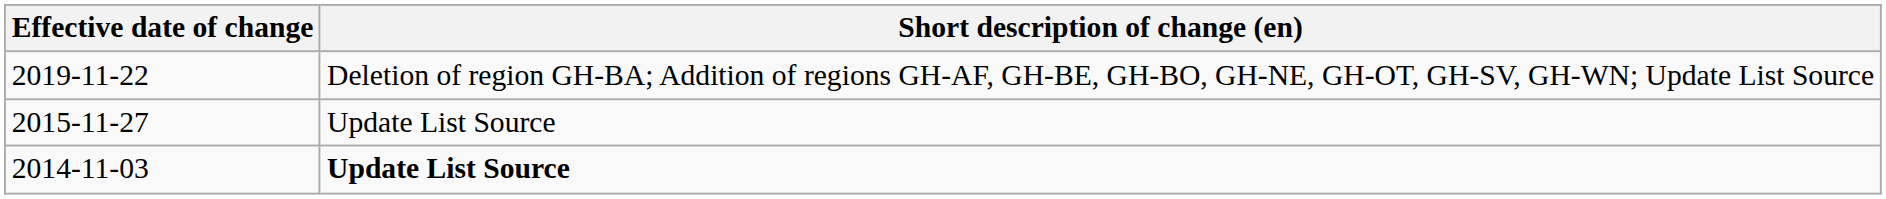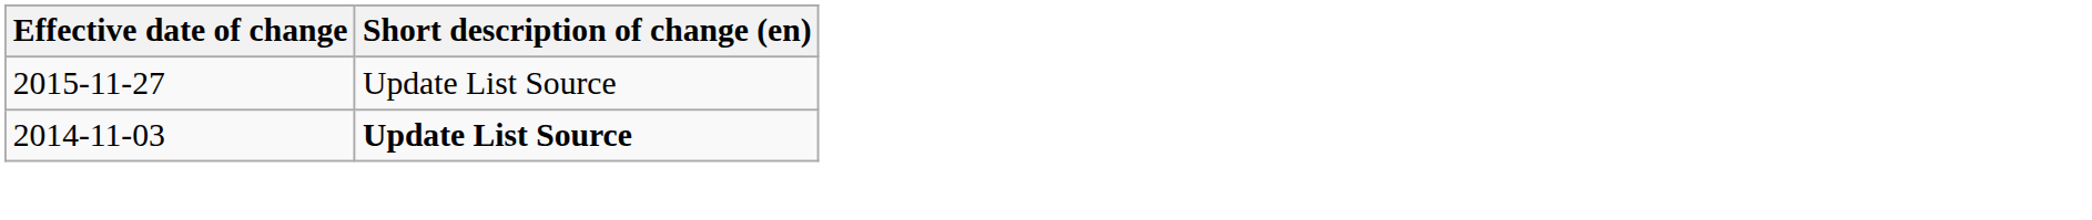- row: 2019-11-22 | Deletion of region GH-BA; Addition of regions GH-AF, GH-BE, GH-BO, GH-NE, GH-OT, GH-SV, GH-WN; Update List Source
